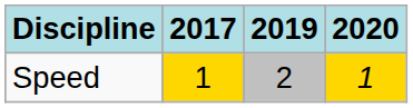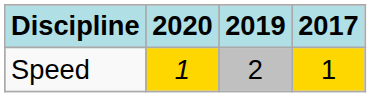columns swapped: 2017 <-> 2020
